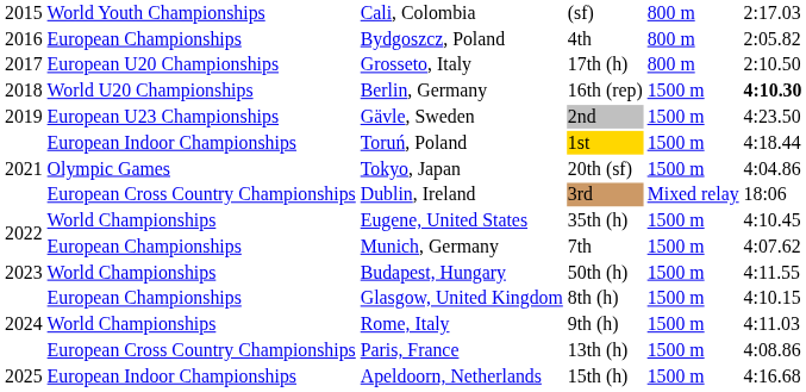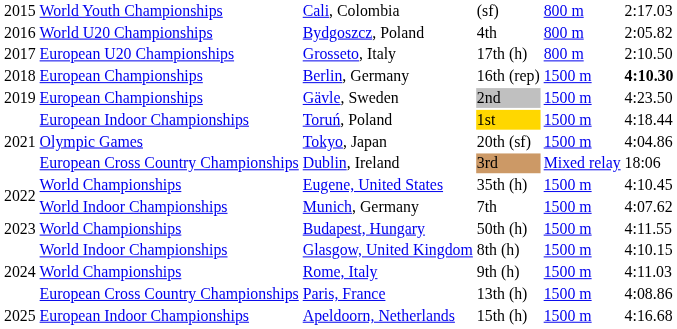Bydgoszcz, Poland | column 2: European Championships -> World U20 Championships
Berlin, Germany | column 2: World U20 Championships -> European Championships
Gävle, Sweden | column 2: European U23 Championships -> European Championships
Munich, Germany | column 2: European Championships -> World Indoor Championships
Glasgow, United Kingdom | column 2: European Championships -> World Indoor Championships
